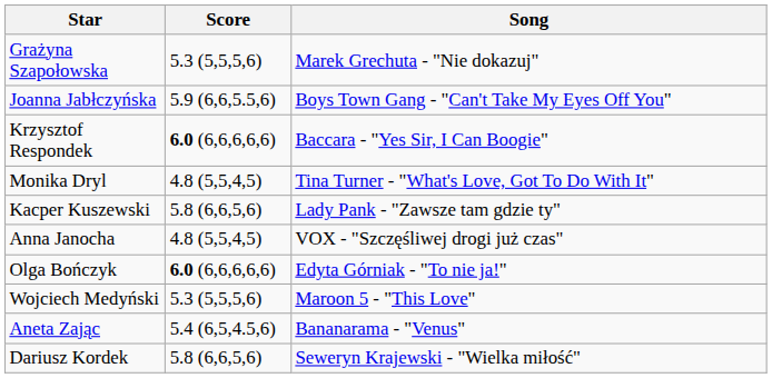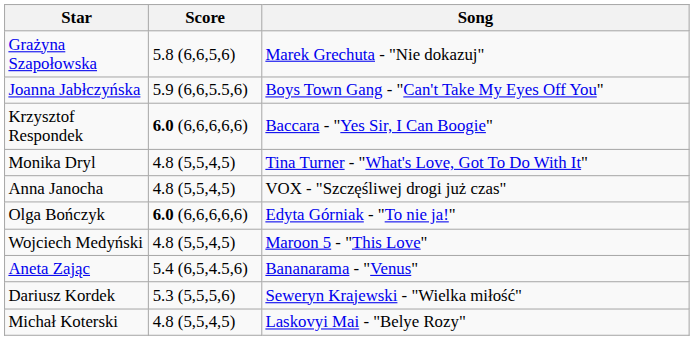Grażyna Szapołowska | Score: 5.3 (5,5,5,6) -> 5.8 (6,6,5,6)
- row: Kacper Kuszewski | 5.8 (6,6,5,6) | Lady Pank - "Zawsze tam gdzie ty"
Wojciech Medyński | Score: 5.3 (5,5,5,6) -> 4.8 (5,5,4,5)
Dariusz Kordek | Score: 5.8 (6,6,5,6) -> 5.3 (5,5,5,6)
+ row: Michał Koterski | 4.8 (5,5,4,5) | Laskovyi Mai - "Belye Rozy"
